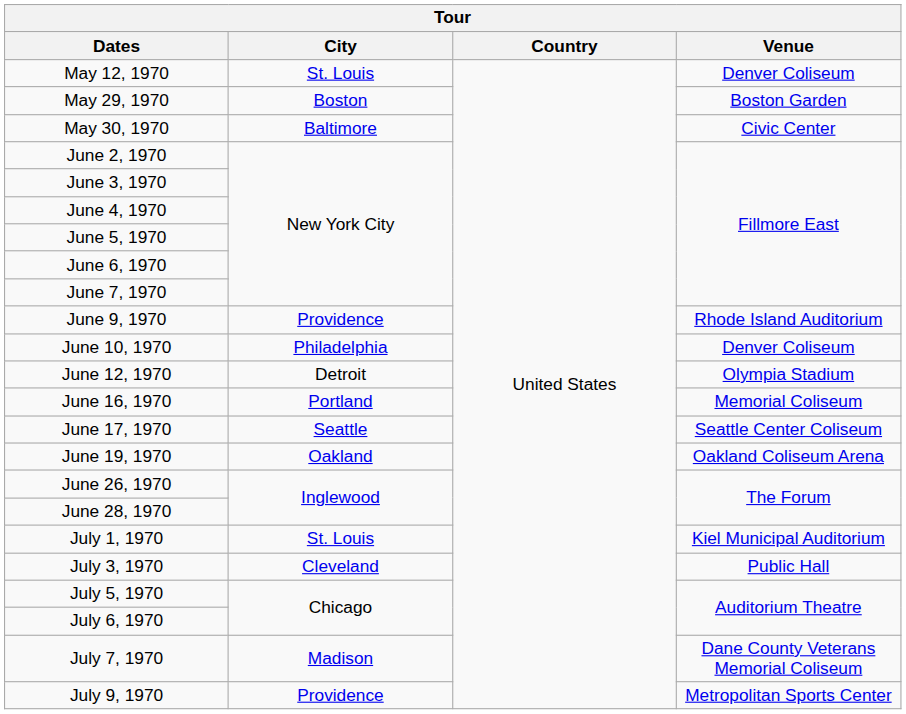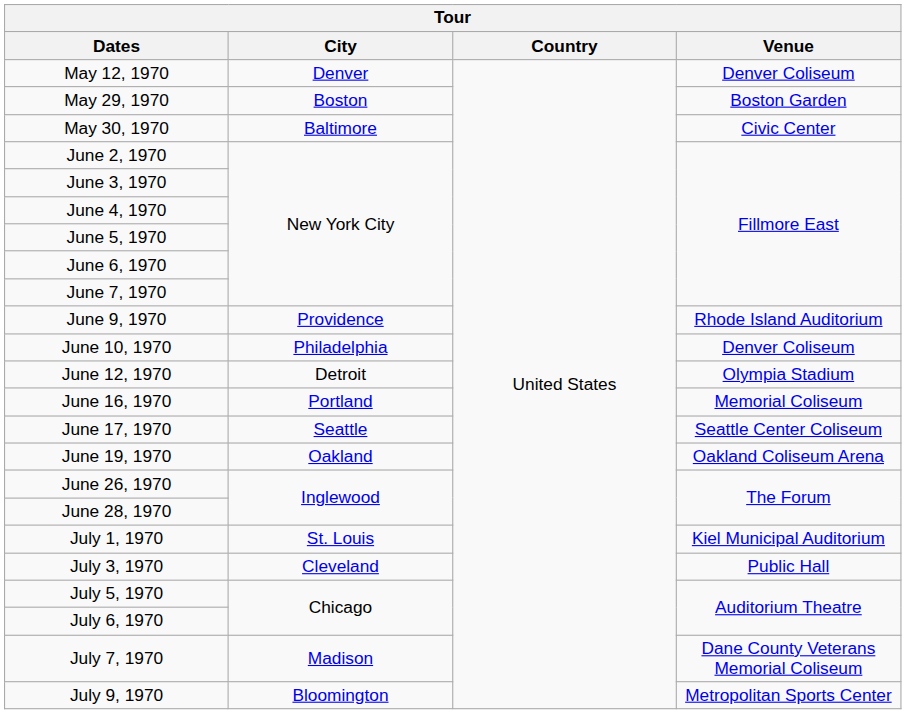May 12, 1970 | City: St. Louis -> Denver
July 9, 1970 | City: Providence -> Bloomington
